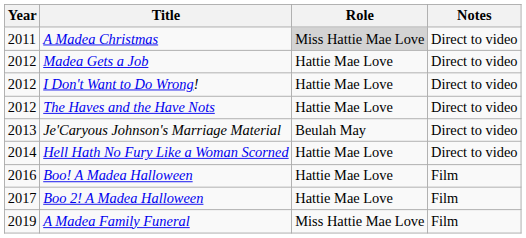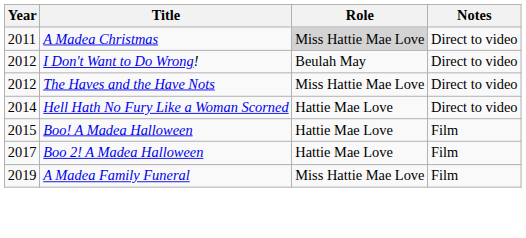- row: 2012 | Madea Gets a Job | Hattie Mae Love | Direct to video
I Don't Want to Do Wrong! | Role: Hattie Mae Love -> Beulah May
The Haves and the Have Nots | Role: Hattie Mae Love -> Miss Hattie Mae Love
- row: 2013 | Je'Caryous Johnson's Marriage Material | Beulah May | Direct to video
Boo! A Madea Halloween | Year: 2016 -> 2015
